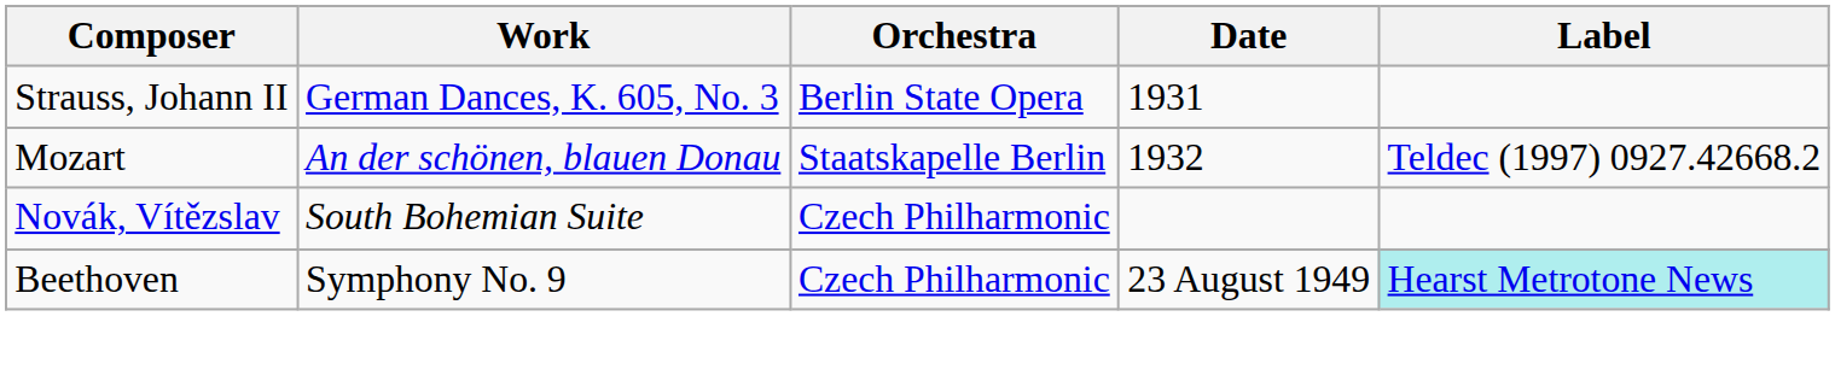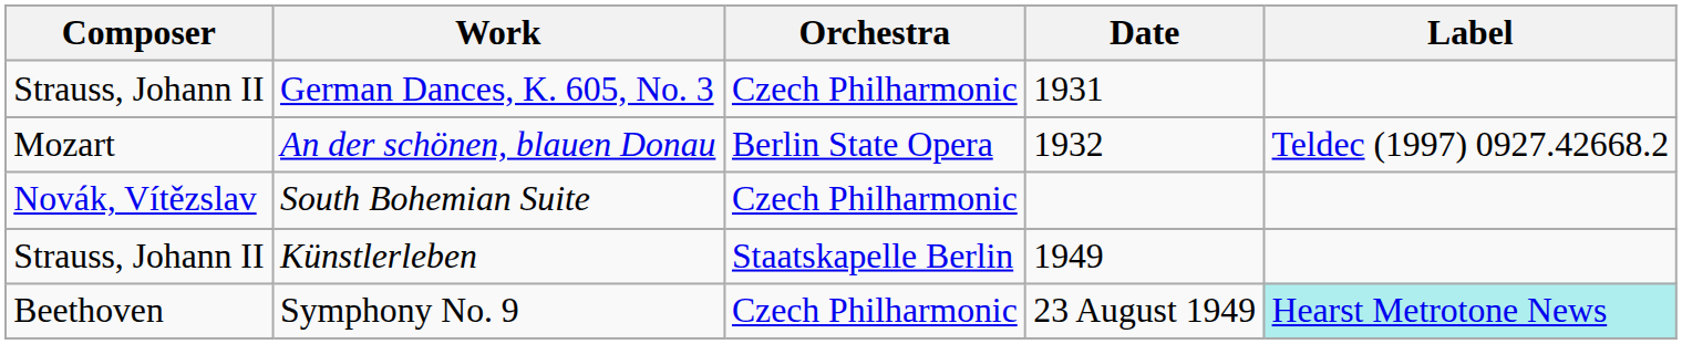German Dances, K. 605, No. 3 | Orchestra: Berlin State Opera -> Czech Philharmonic
An der schönen, blauen Donau | Orchestra: Staatskapelle Berlin -> Berlin State Opera
+ row: Strauss, Johann II | Künstlerleben | Staatskapelle Berlin | 1949
